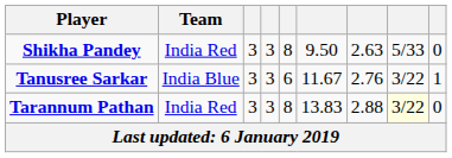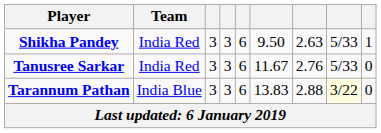Shikha Pandey | column 5: 8 -> 6
Shikha Pandey | column 9: 0 -> 1
Tanusree Sarkar | Team: India Blue -> India Red
Tanusree Sarkar | column 8: 3/22 -> 5/33
Tanusree Sarkar | column 9: 1 -> 0
Tarannum Pathan | Team: India Red -> India Blue
Tarannum Pathan | column 5: 8 -> 6
